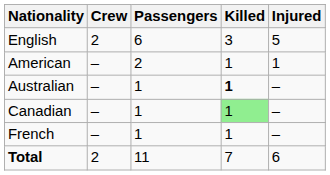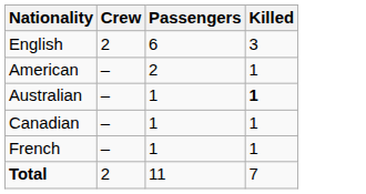- column: Injured | 5 | 1 | – | – | – | 6
Canadian | Killed: lightgreen background -> no background
